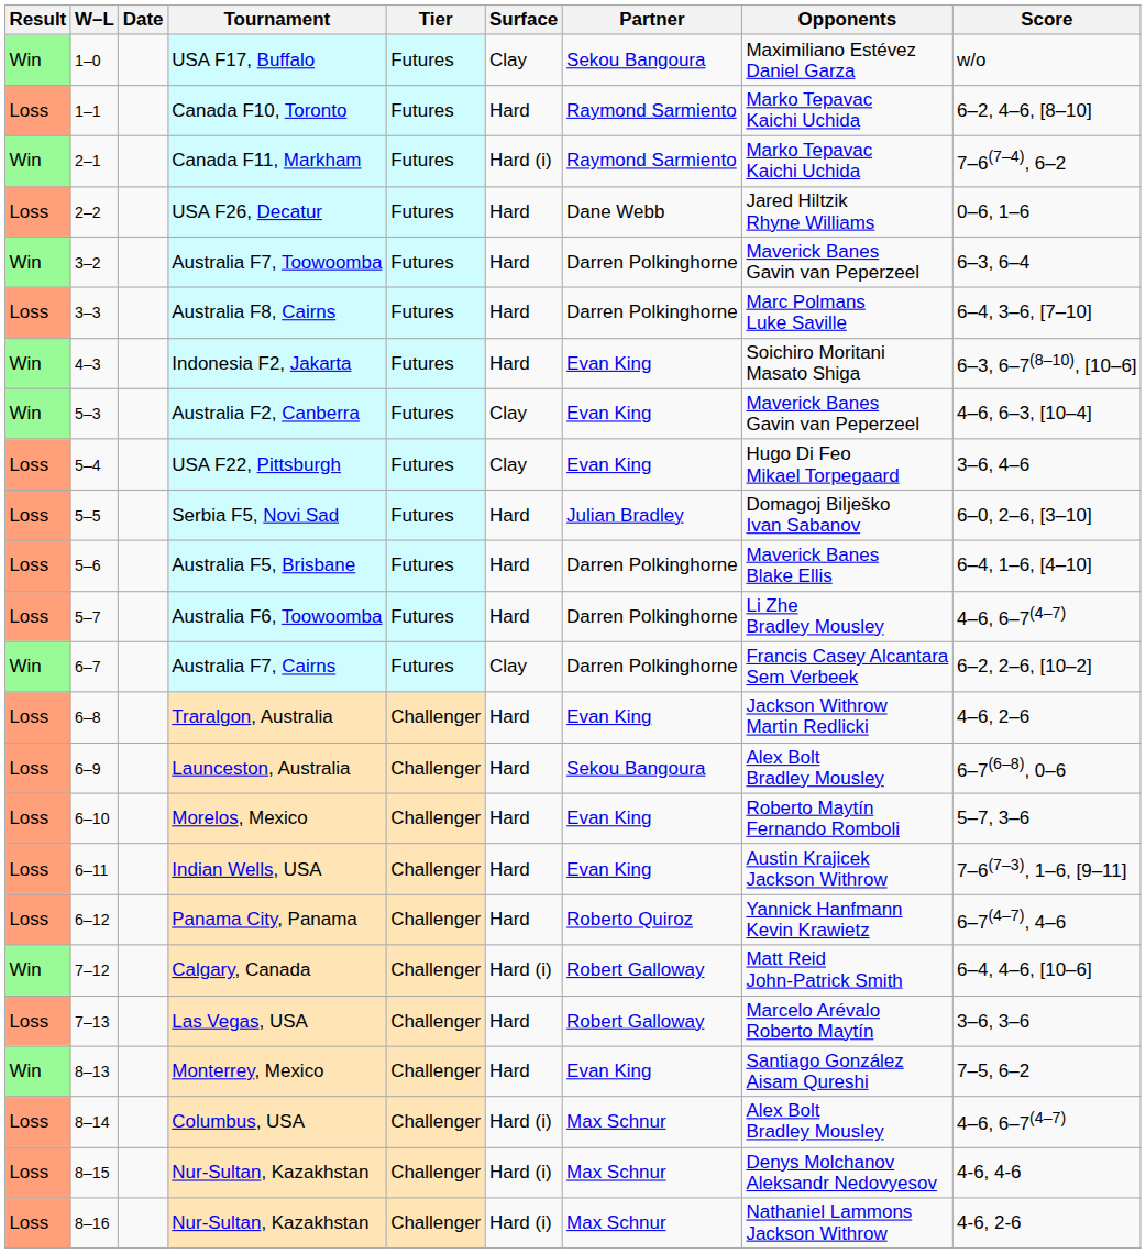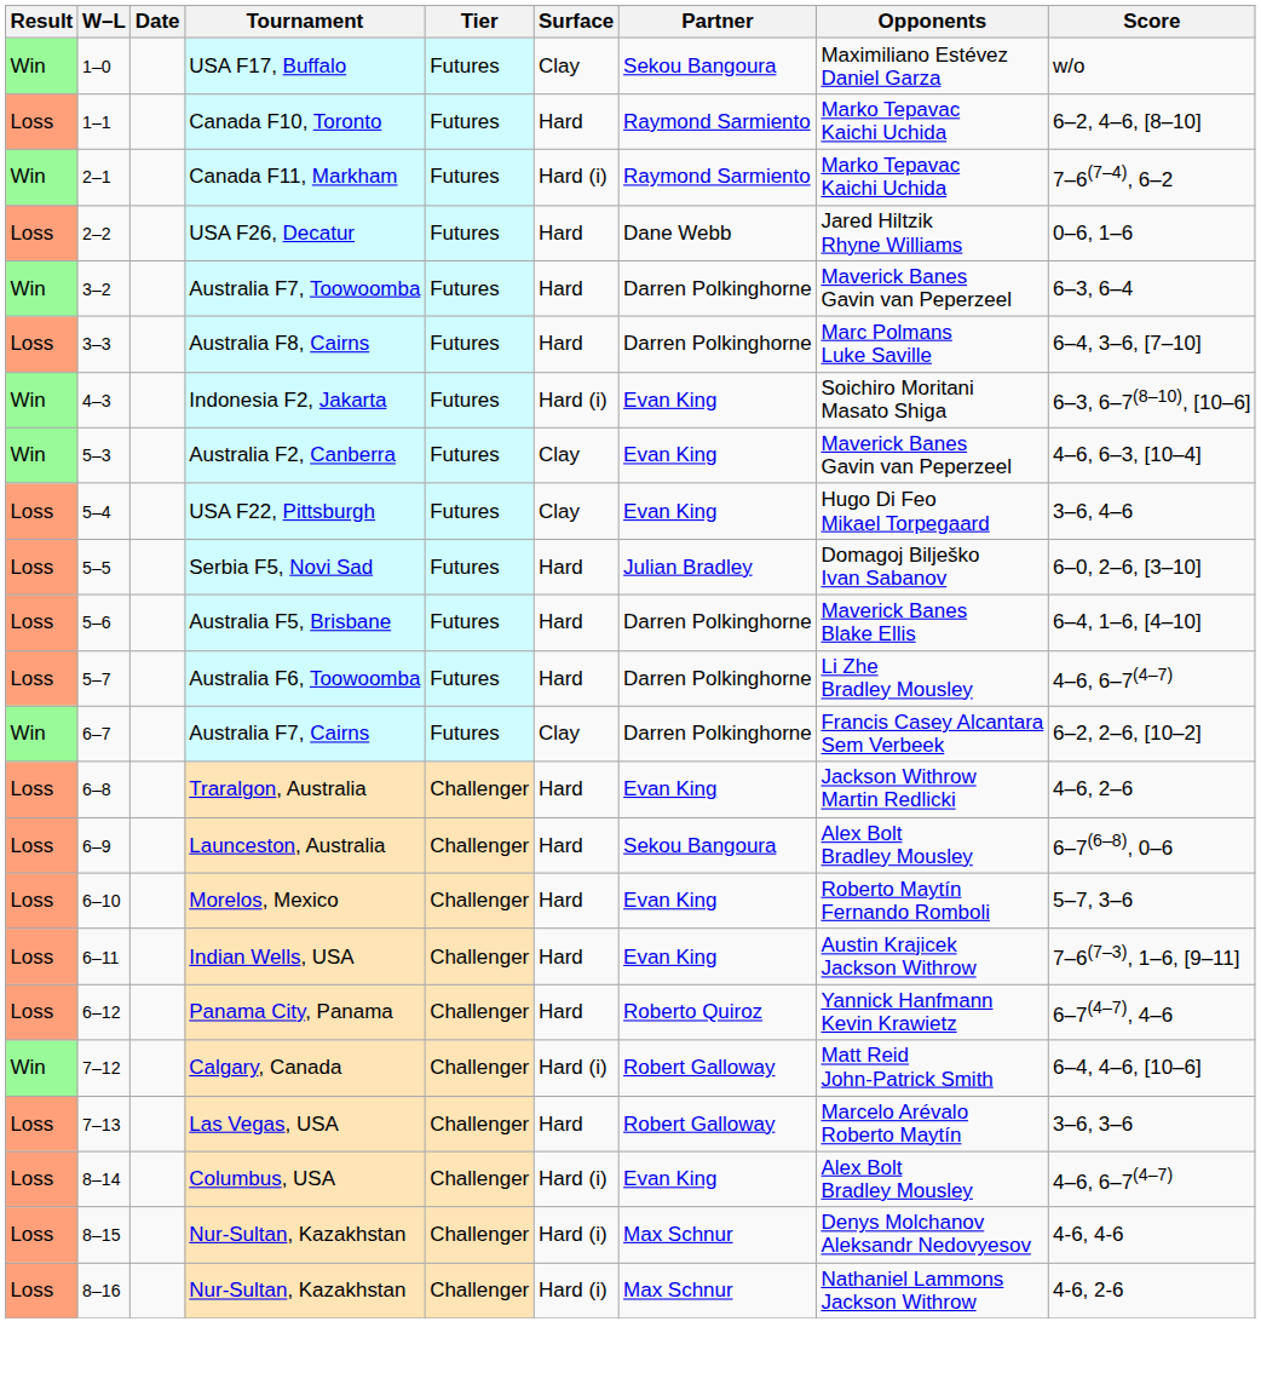Indonesia F2, Jakarta | Surface: Hard -> Hard (i)
- row: Win | 8–13 | Monterrey, Mexico | Challenger | Hard | Evan King | Santiago González Aisam Qureshi | 7–5, 6–2
Columbus, USA | Partner: Max Schnur -> Evan King
